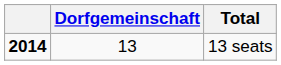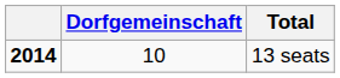13 seats | Dorfgemeinschaft: 13 -> 10
